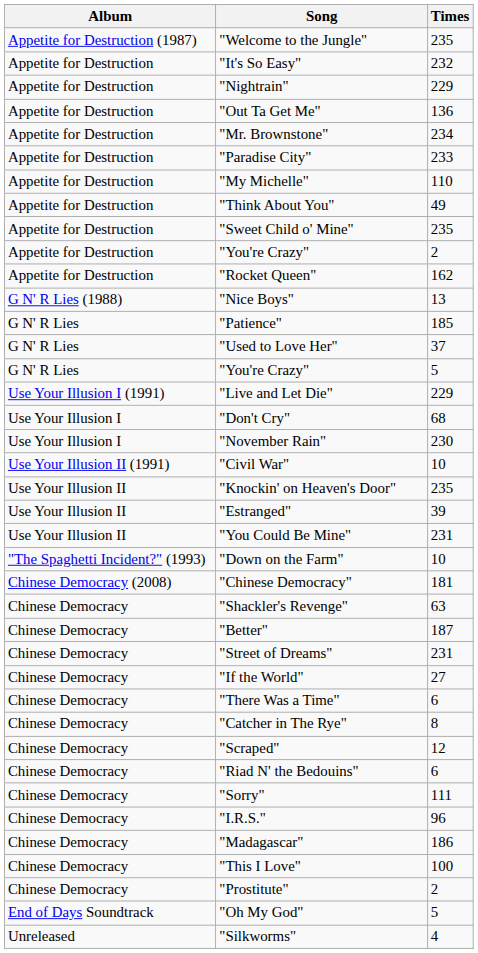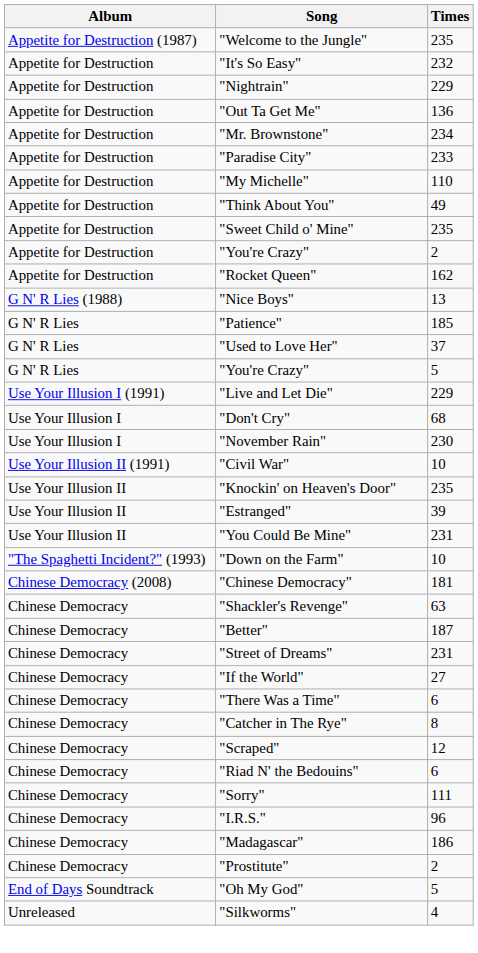- row: Chinese Democracy | "This I Love" | 100
